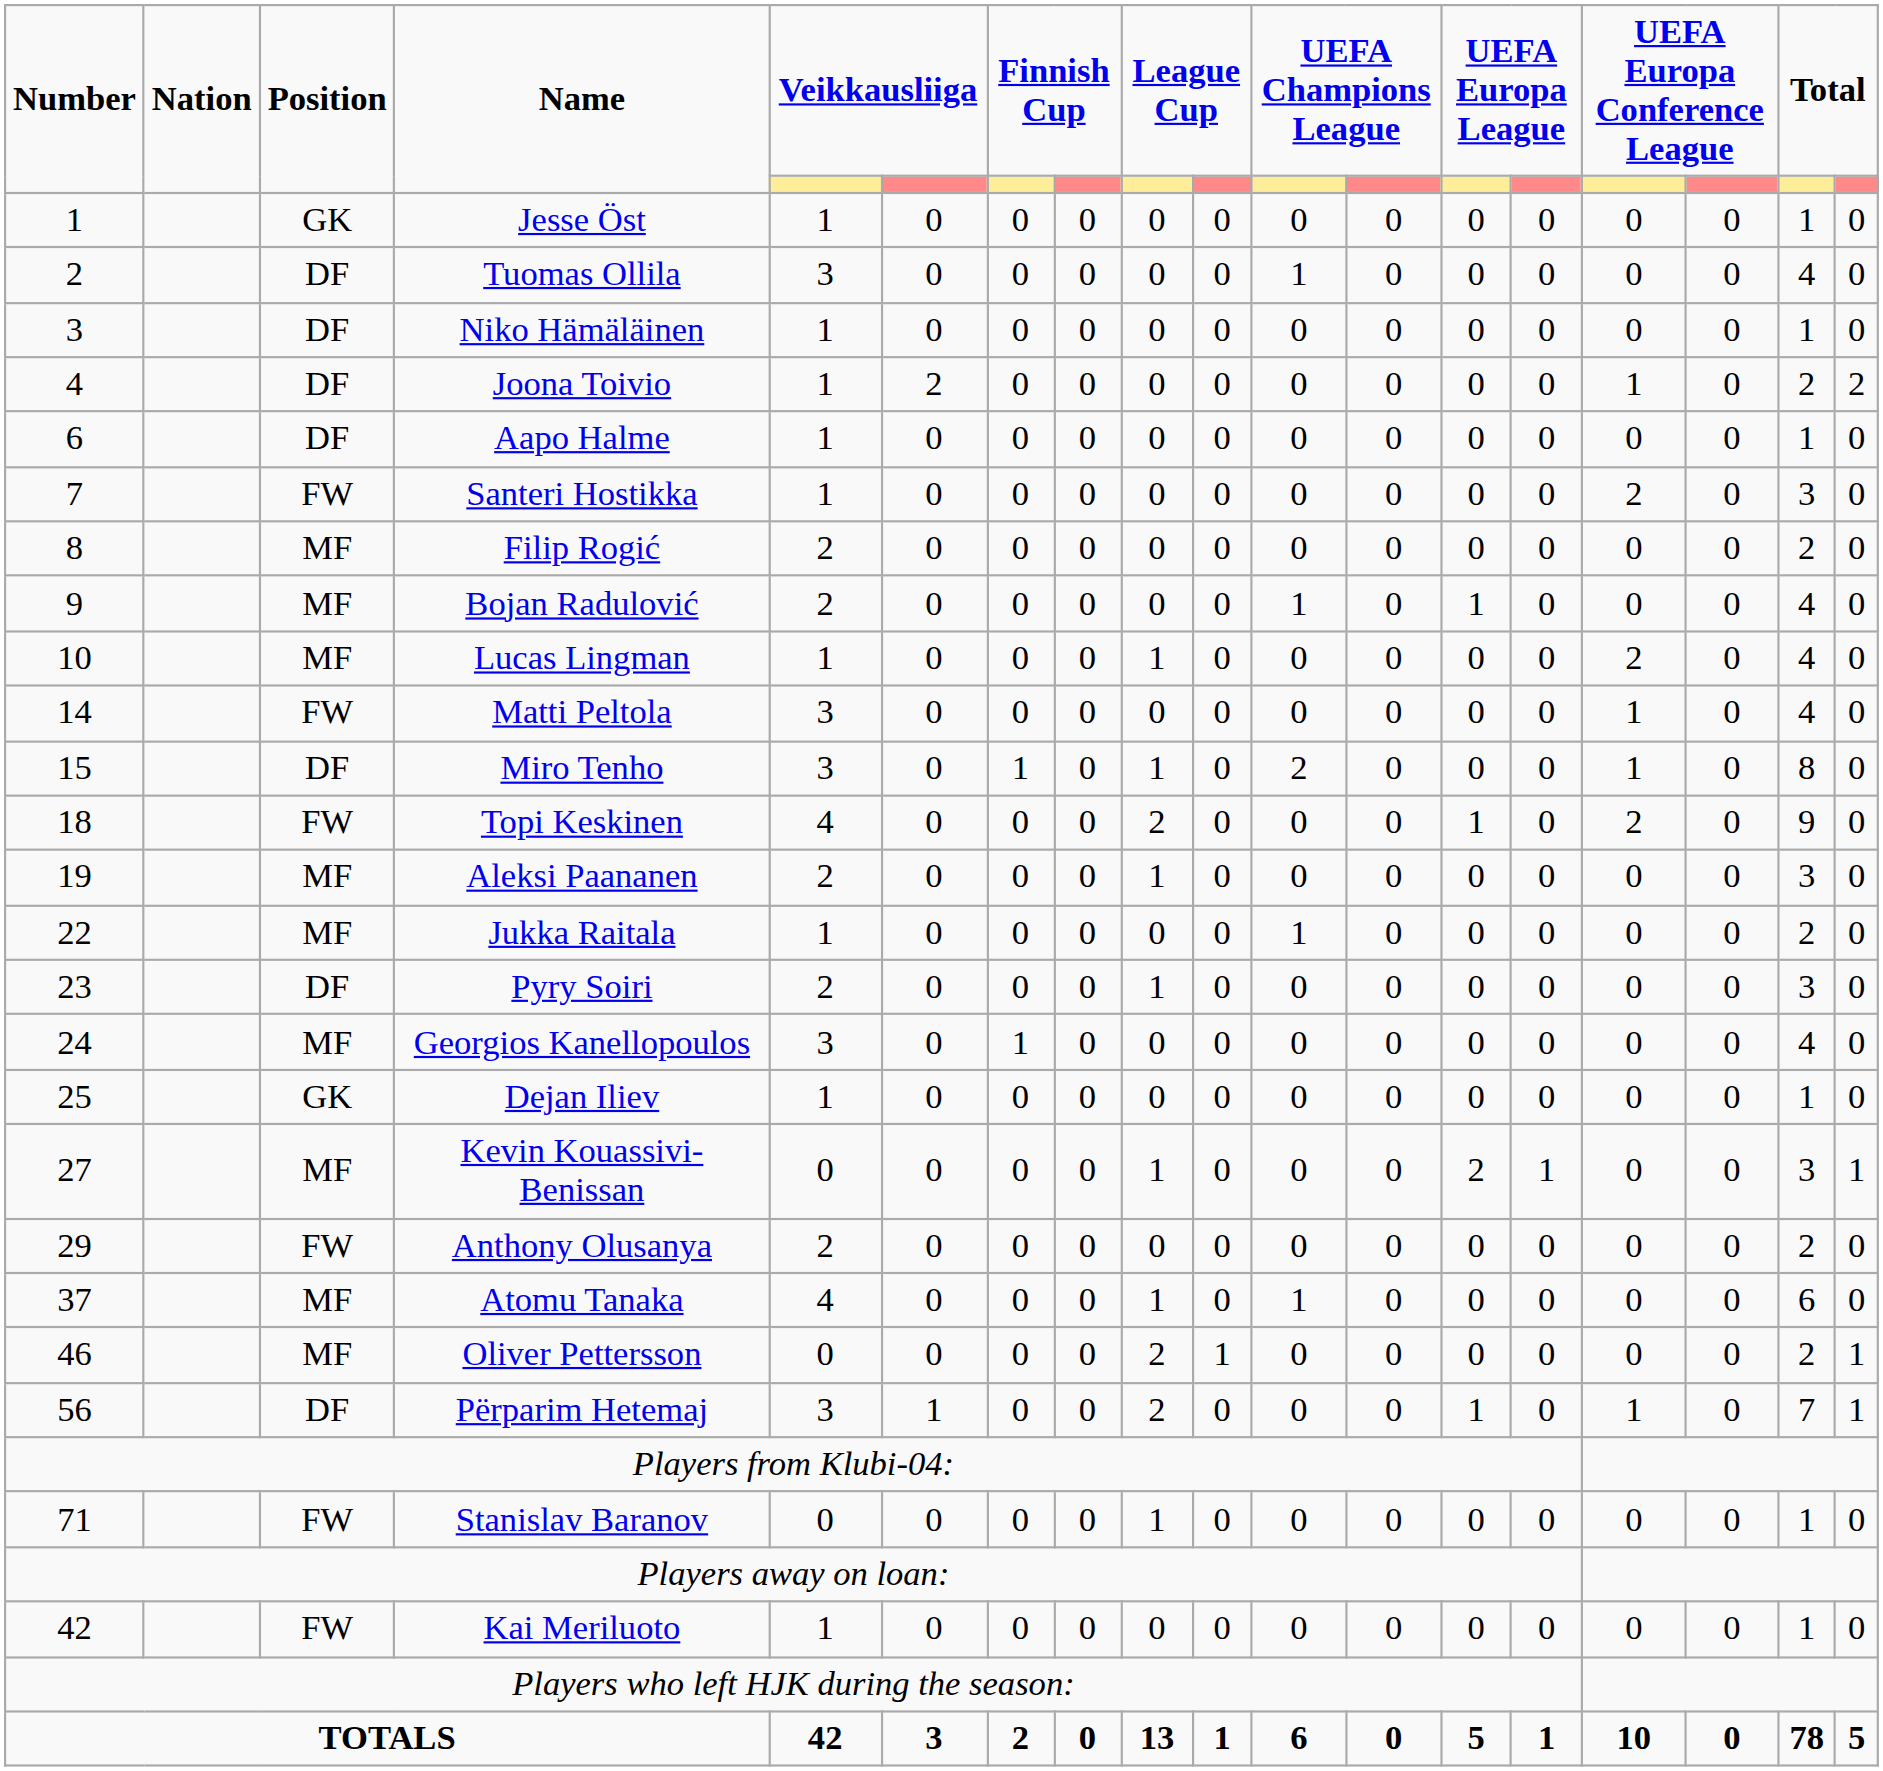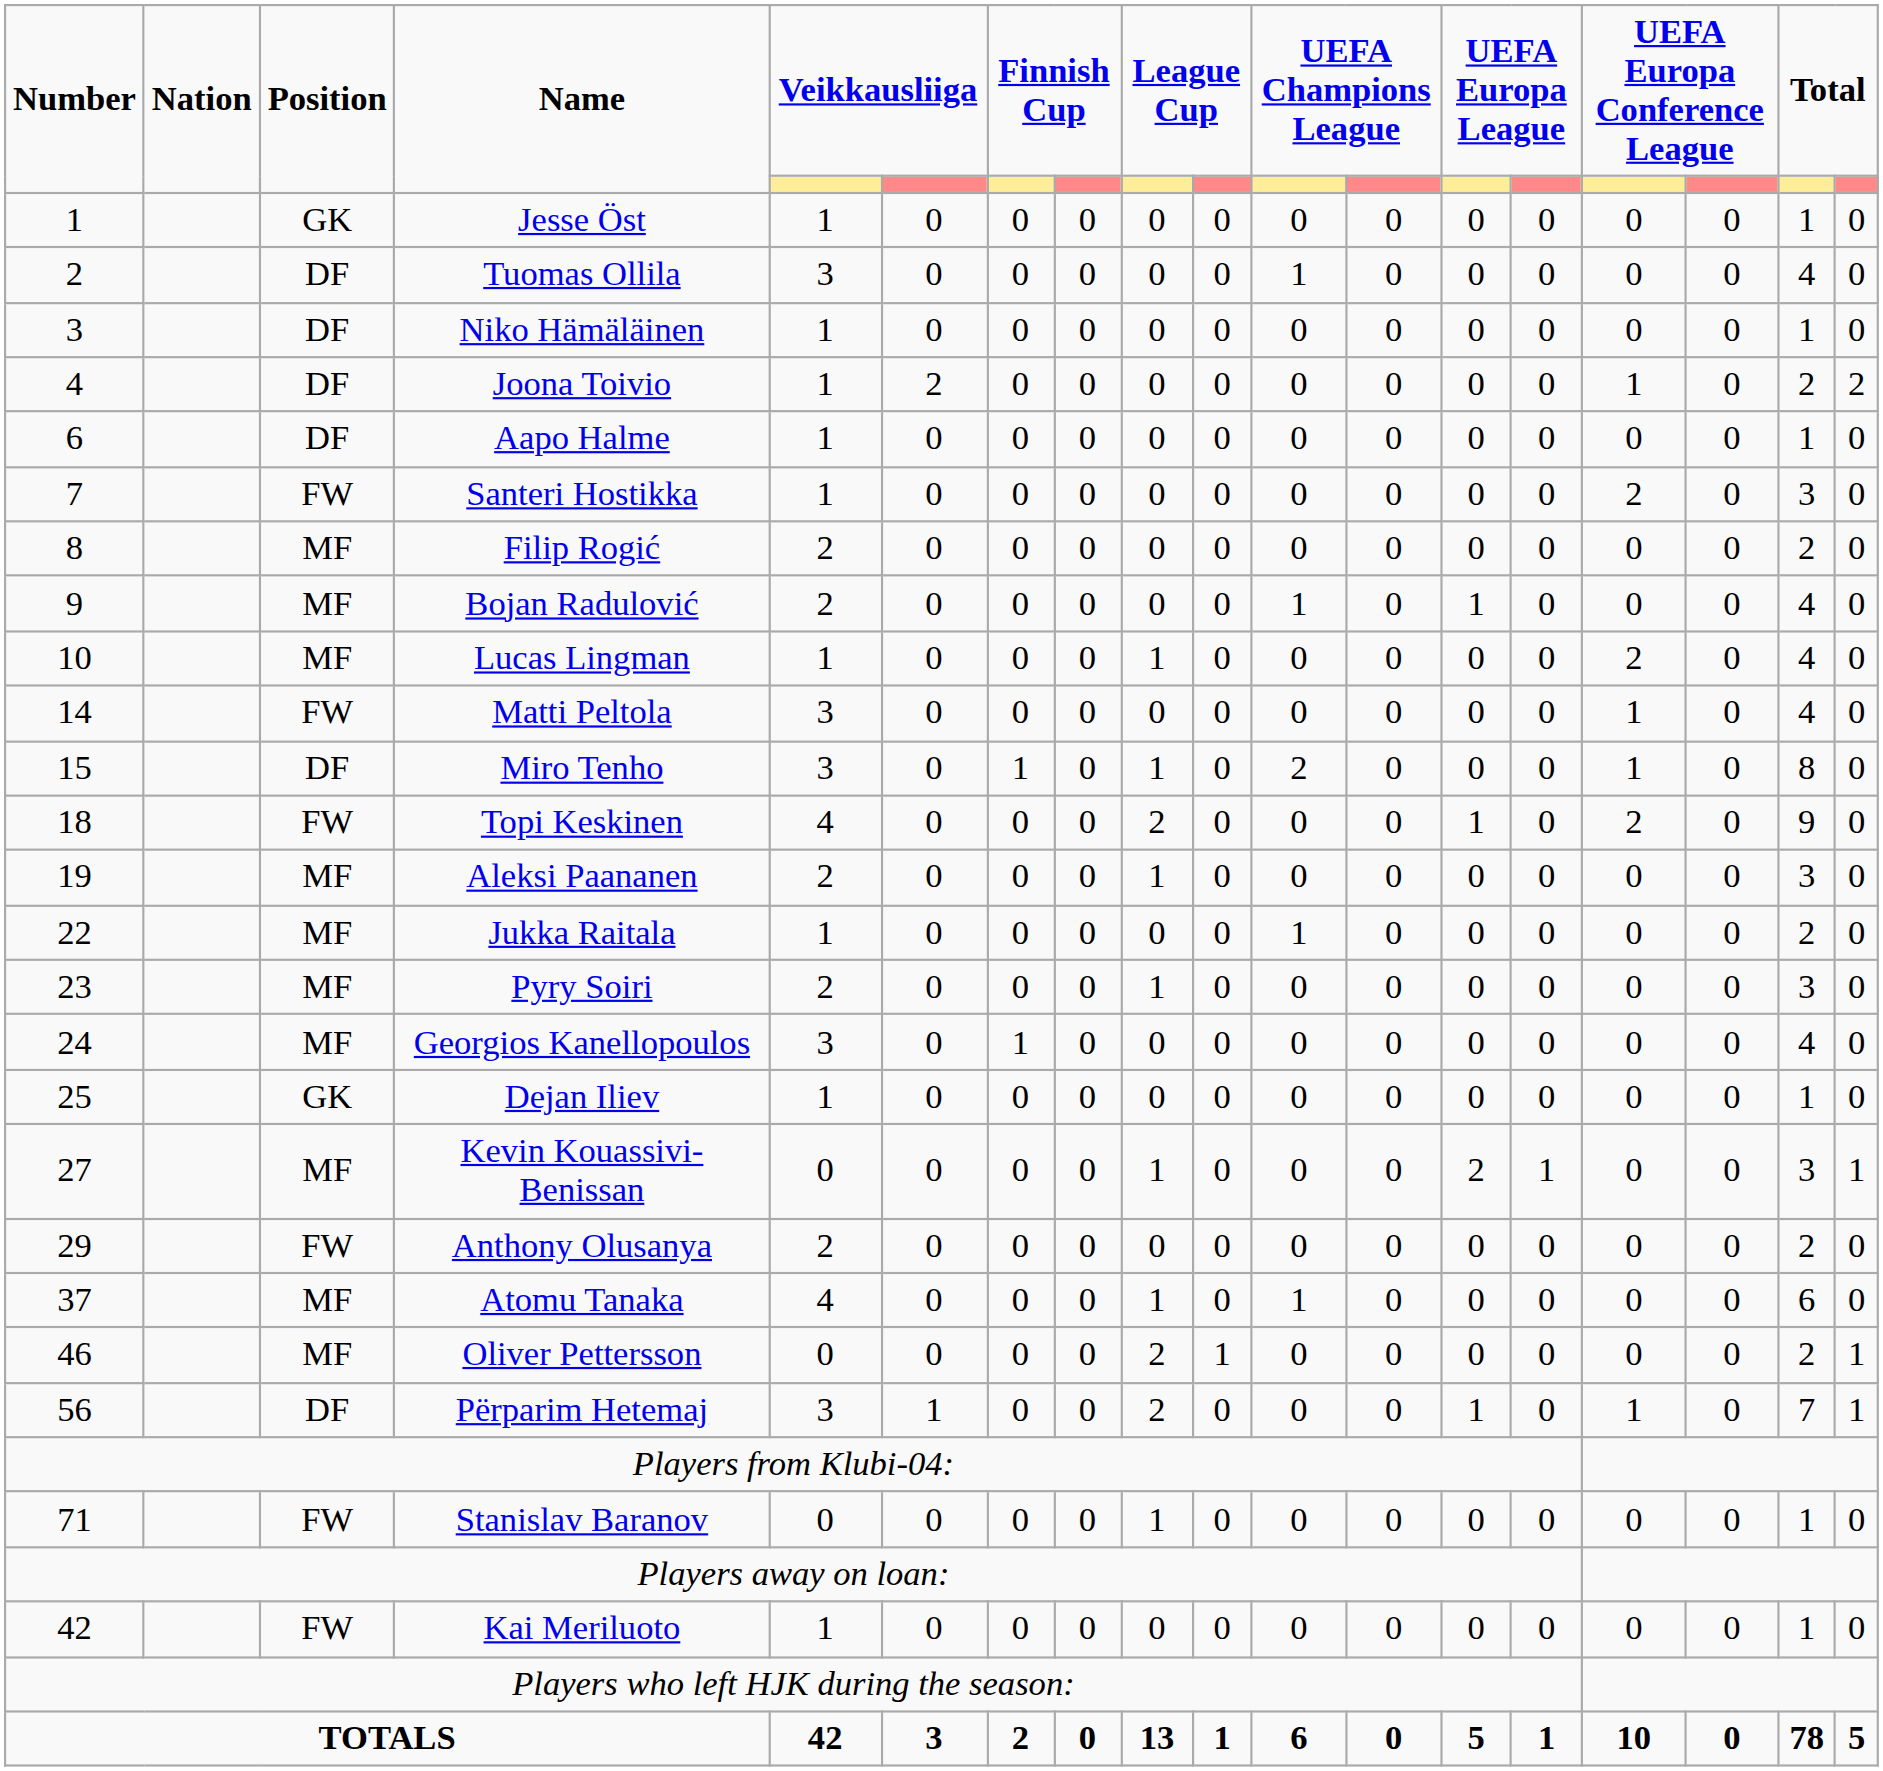Pyry Soiri | Position: DF -> MF
